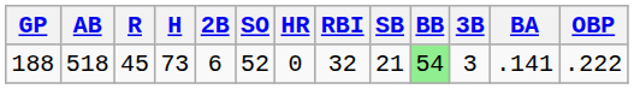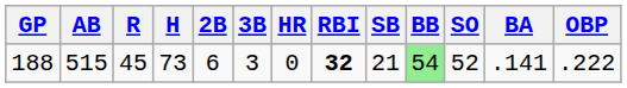columns swapped: 3B <-> SO
188 | AB: 518 -> 515
188 | RBI: normal -> bold
